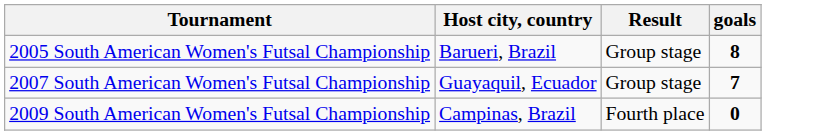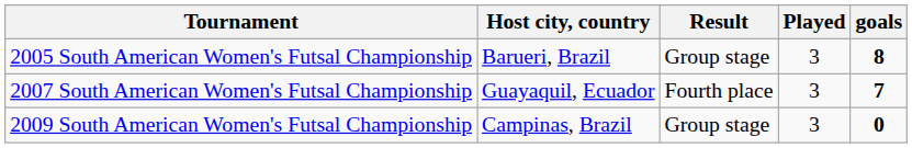+ column: Played | 3 | 3 | 3
2007 South American Women's Futsal Championship | Result: Group stage -> Fourth place
2009 South American Women's Futsal Championship | Result: Fourth place -> Group stage
